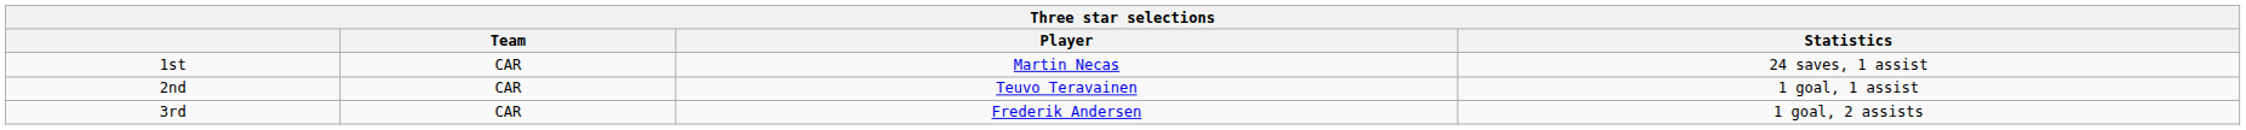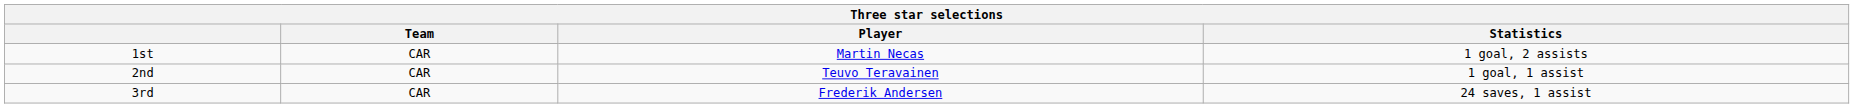1st | Statistics: 24 saves, 1 assist -> 1 goal, 2 assists
3rd | Statistics: 1 goal, 2 assists -> 24 saves, 1 assist
